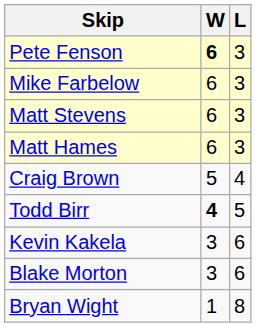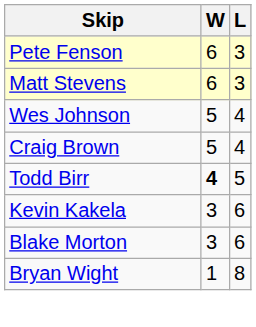Pete Fenson | W: bold -> normal
- row: Mike Farbelow | 6 | 3
- row: Matt Hames | 6 | 3
+ row: Wes Johnson | 5 | 4
